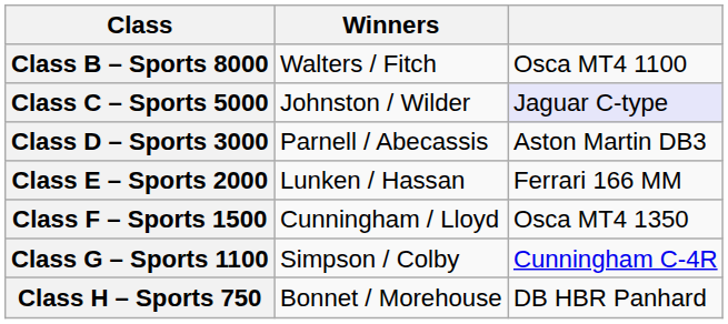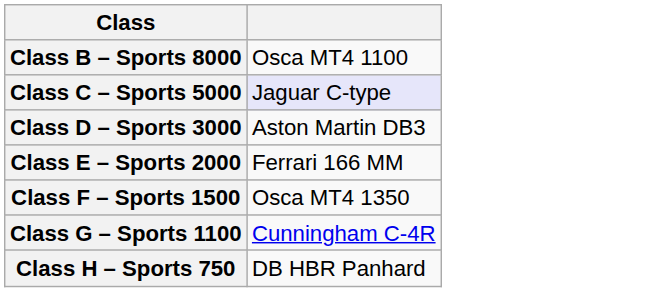- column: Winners | Walters / Fitch | Johnston / Wilder | Parnell / Abecassis | Lunken / Hassan | Cunningham / Lloyd | Simpson / Colby | Bonnet / Morehouse
